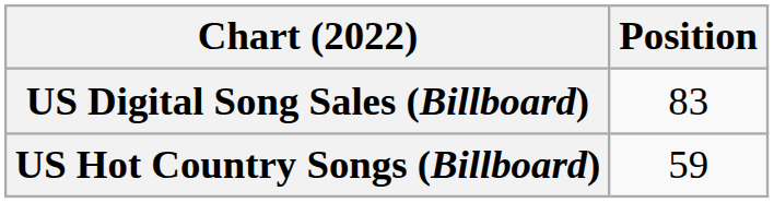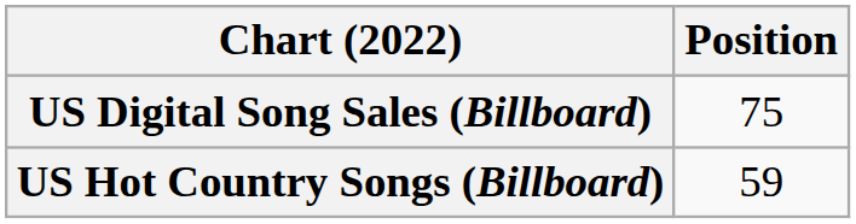US Digital Song Sales (Billboard) | Position: 83 -> 75
